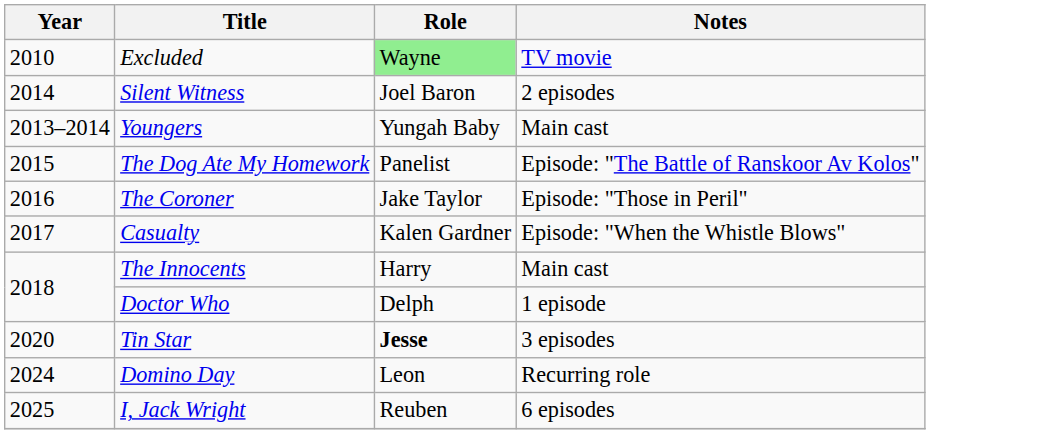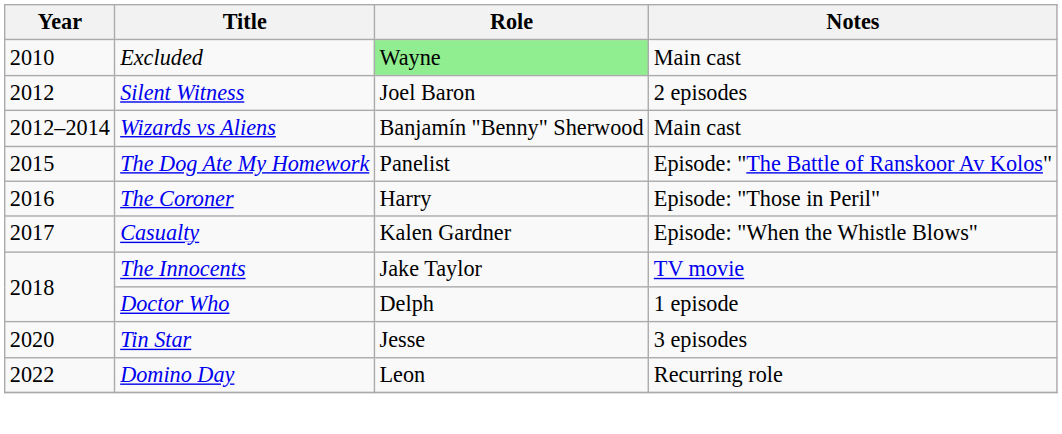Excluded | Notes: TV movie -> Main cast
Silent Witness | Year: 2014 -> 2012
+ row: 2012–2014 | Wizards vs Aliens | Banjamín "Benny" Sherwood | Main cast
- row: 2013–2014 | Youngers | Yungah Baby | Main cast
The Coroner | Role: Jake Taylor -> Harry
The Innocents | Role: Harry -> Jake Taylor
The Innocents | Notes: Main cast -> TV movie
Tin Star | Role: bold -> normal
Domino Day | Year: 2024 -> 2022
- row: 2025 | I, Jack Wright | Reuben | 6 episodes
